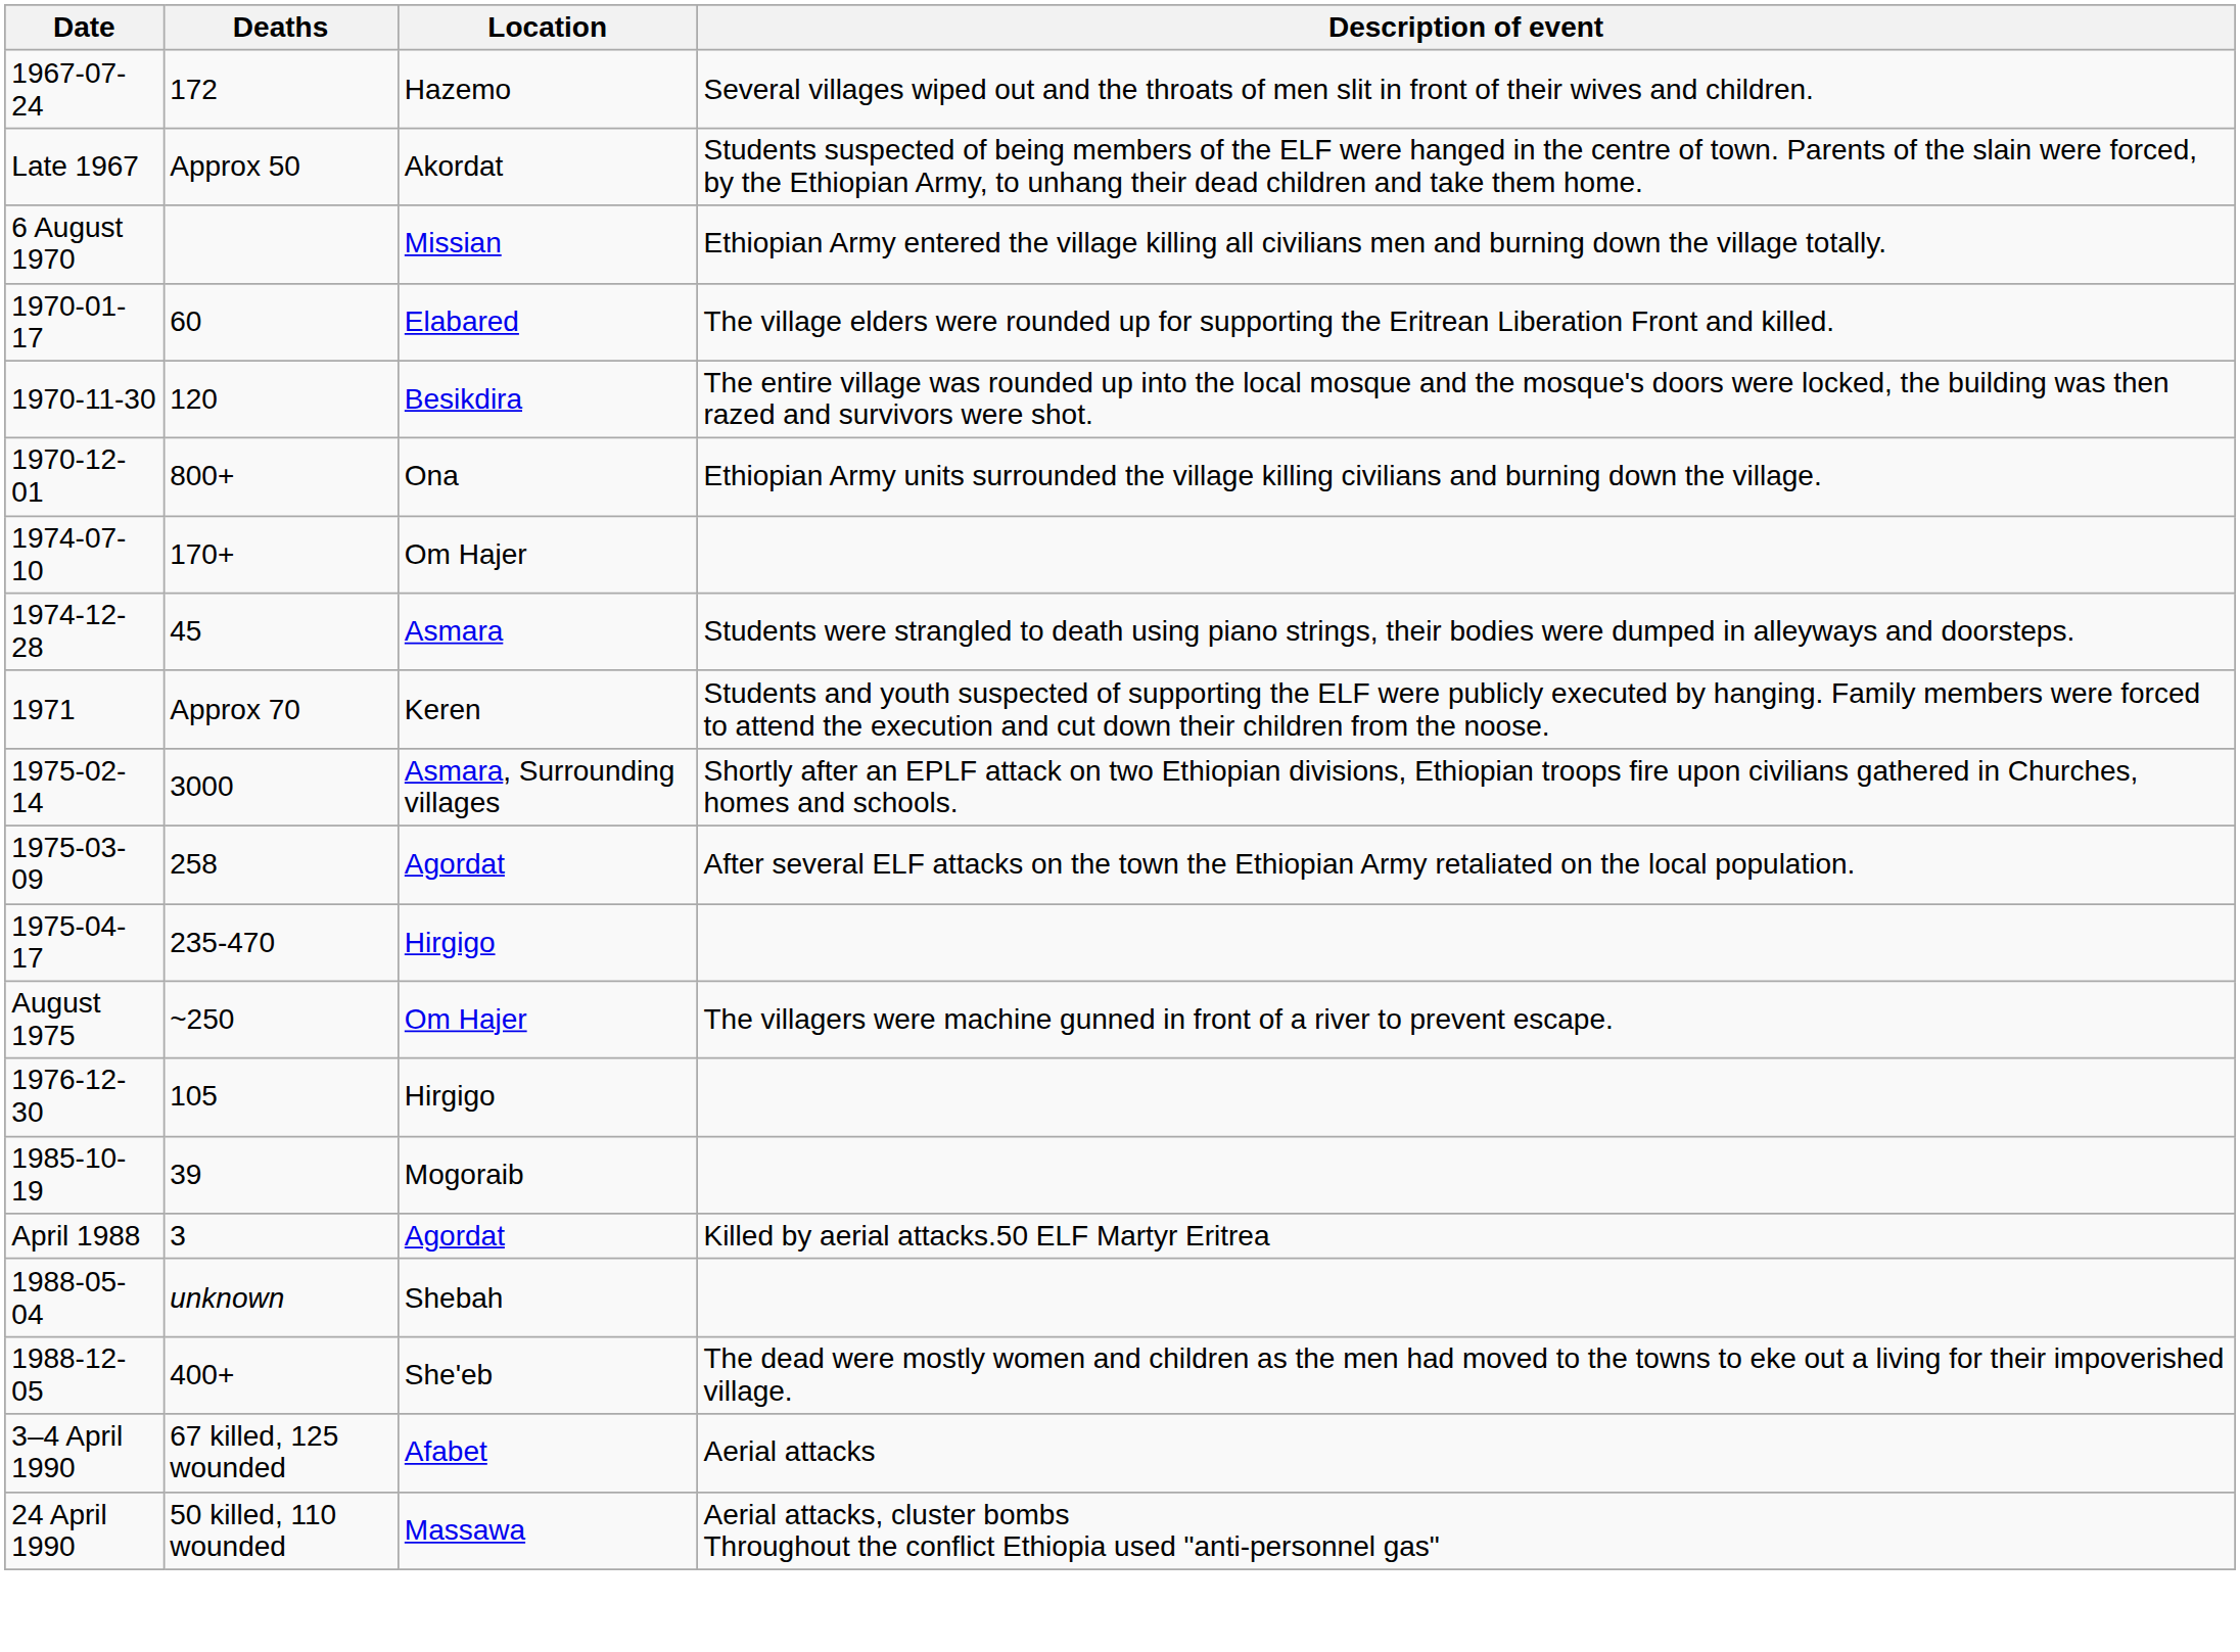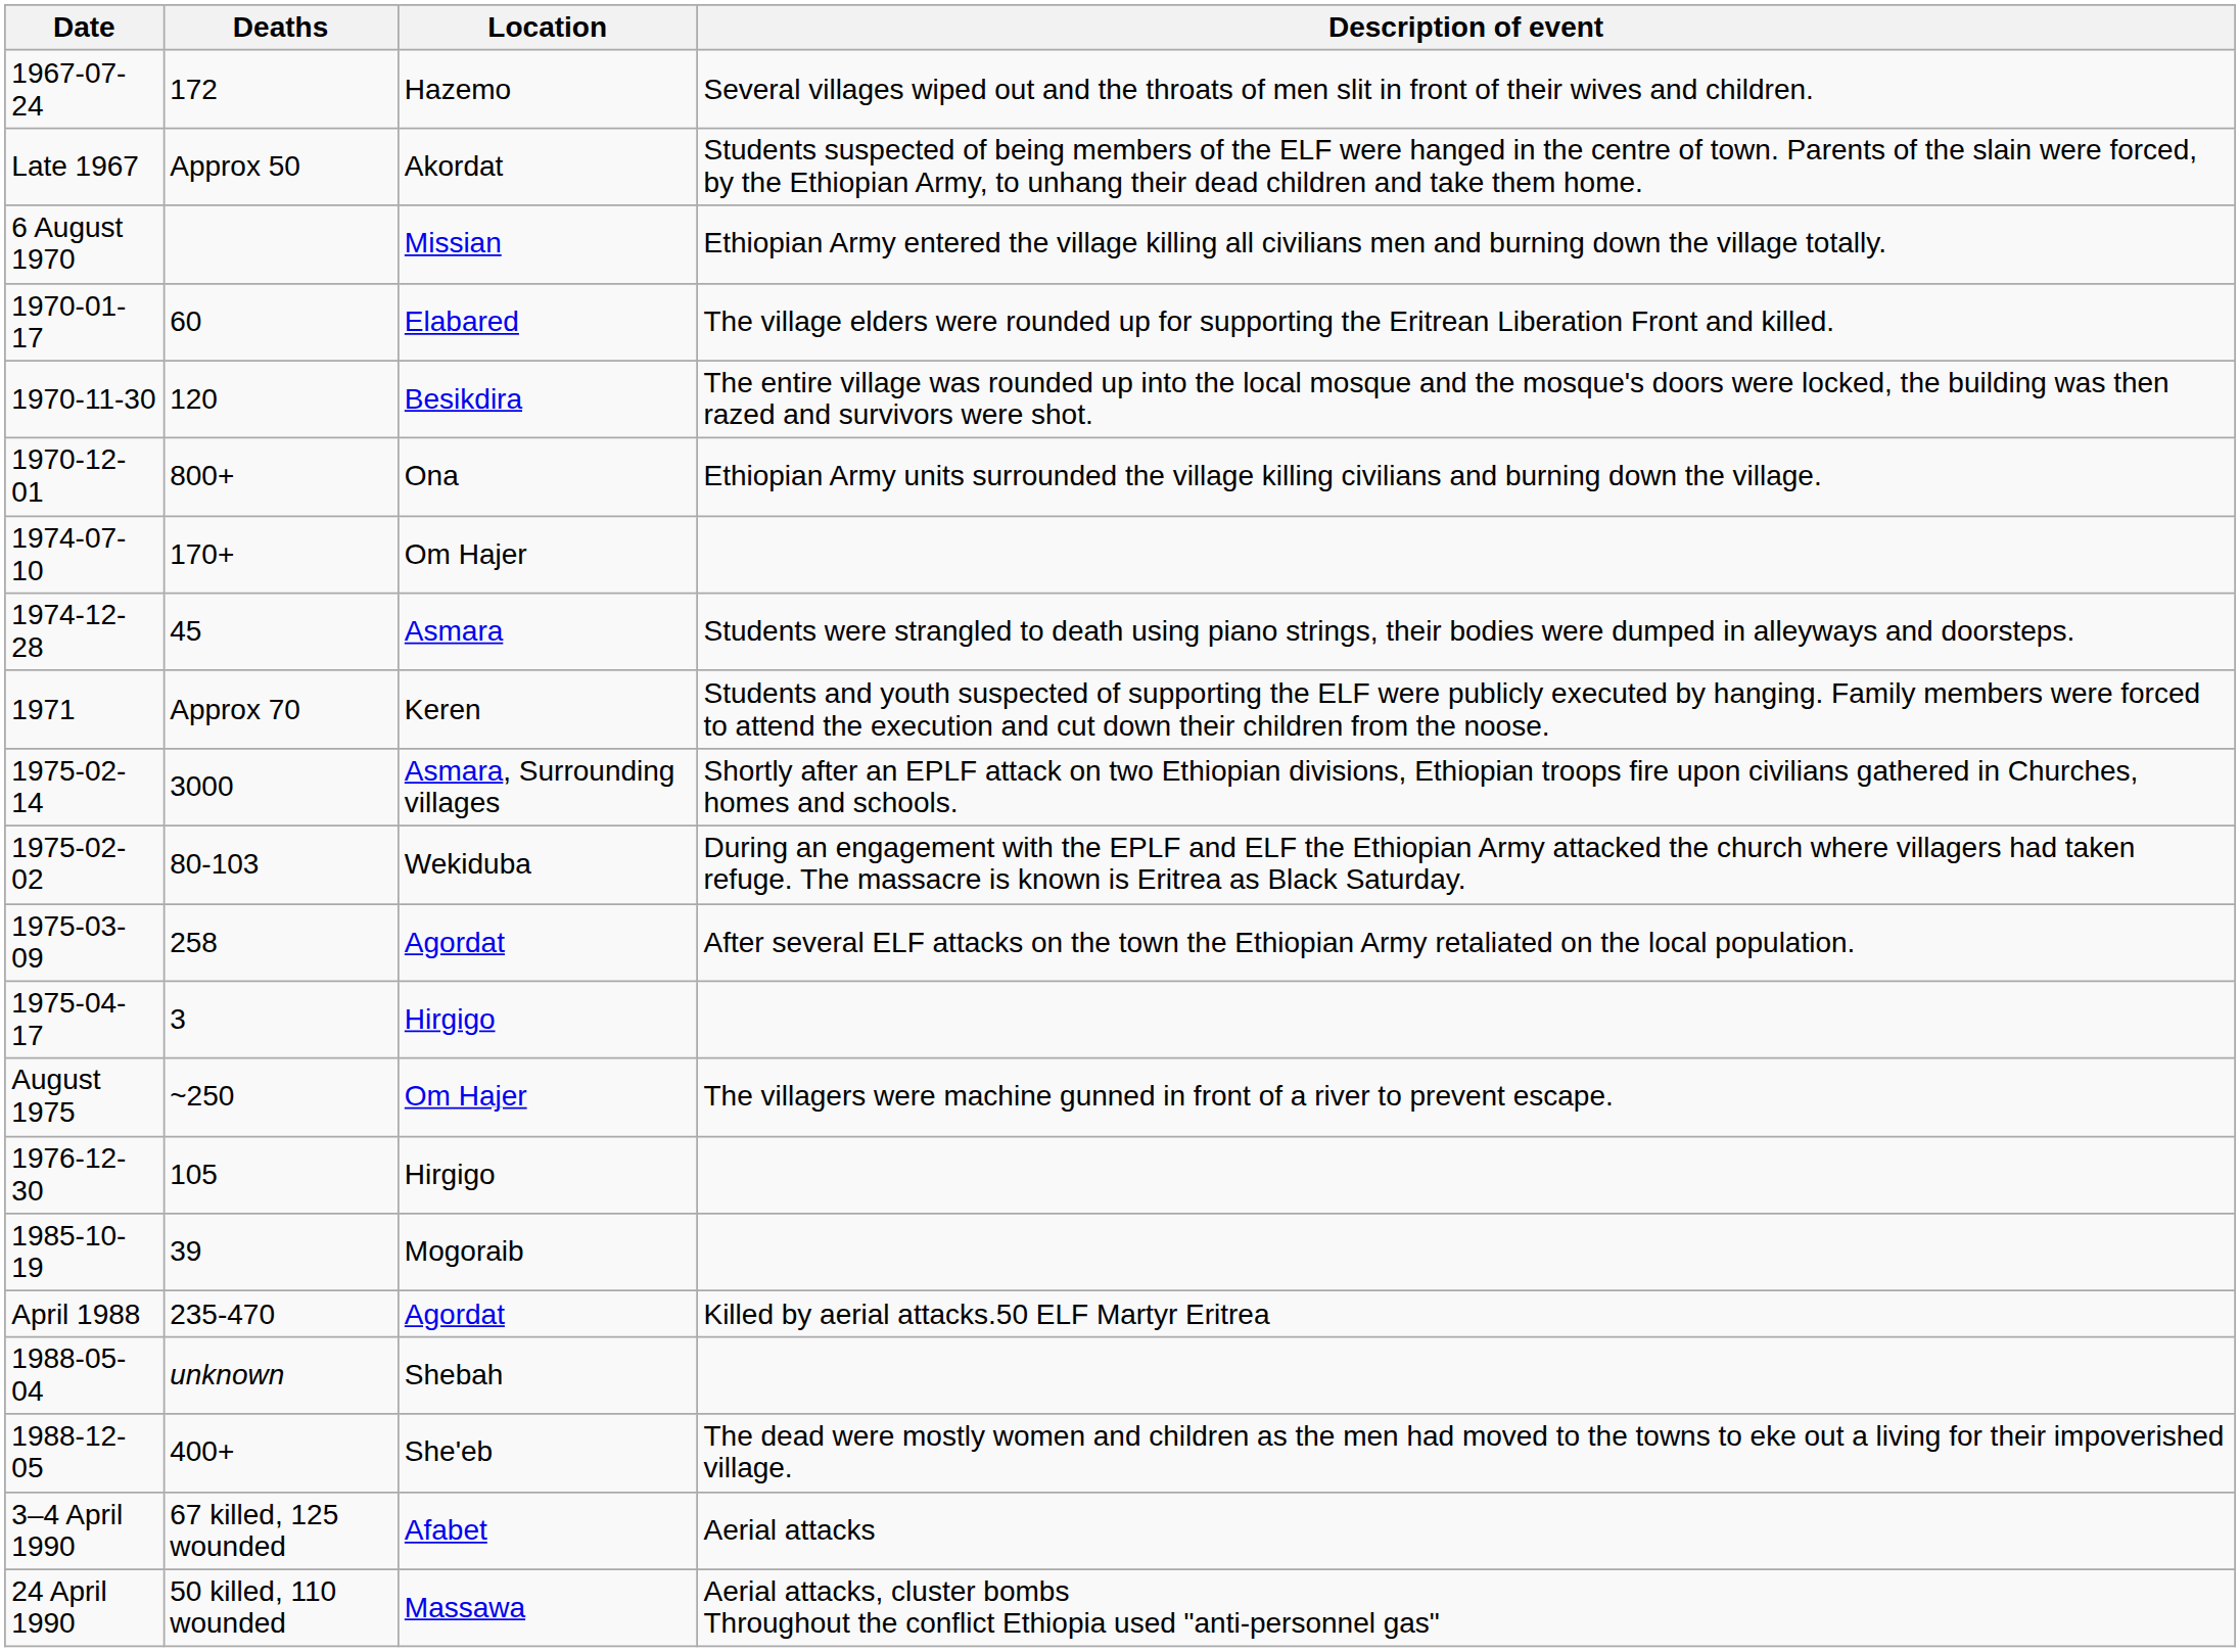+ row: 1975-02-02 | 80-103 | Wekiduba | During an engagement with the EPLF and ELF the Ethiopian Army attacked the church where villagers had taken refuge. The massacre is known is Eritrea as Black Saturday.
1975-04-17 | Deaths: 235-470 -> 3
April 1988 | Deaths: 3 -> 235-470
